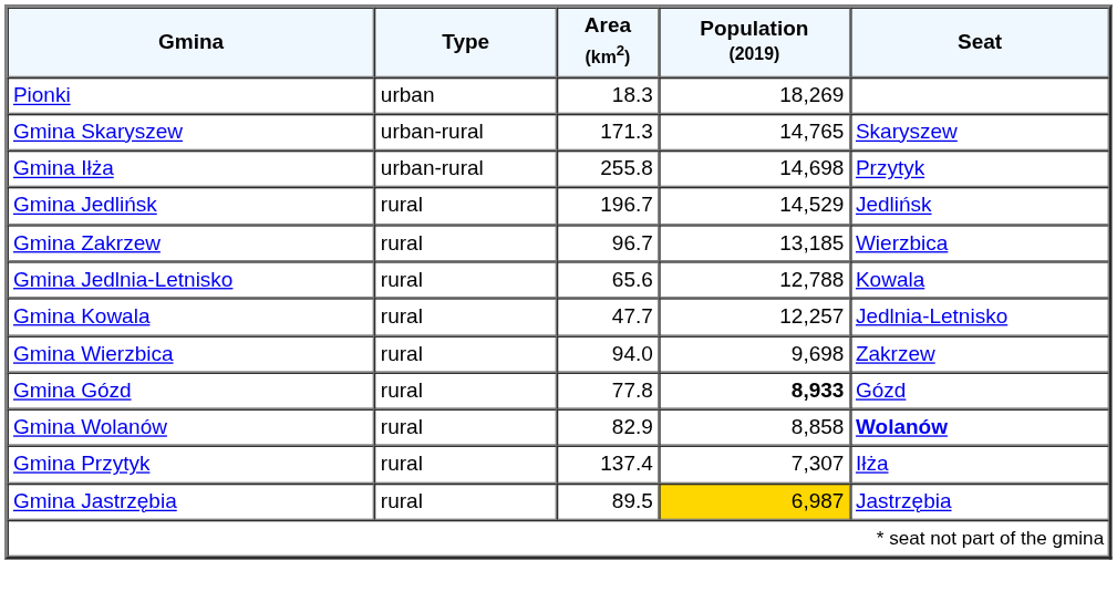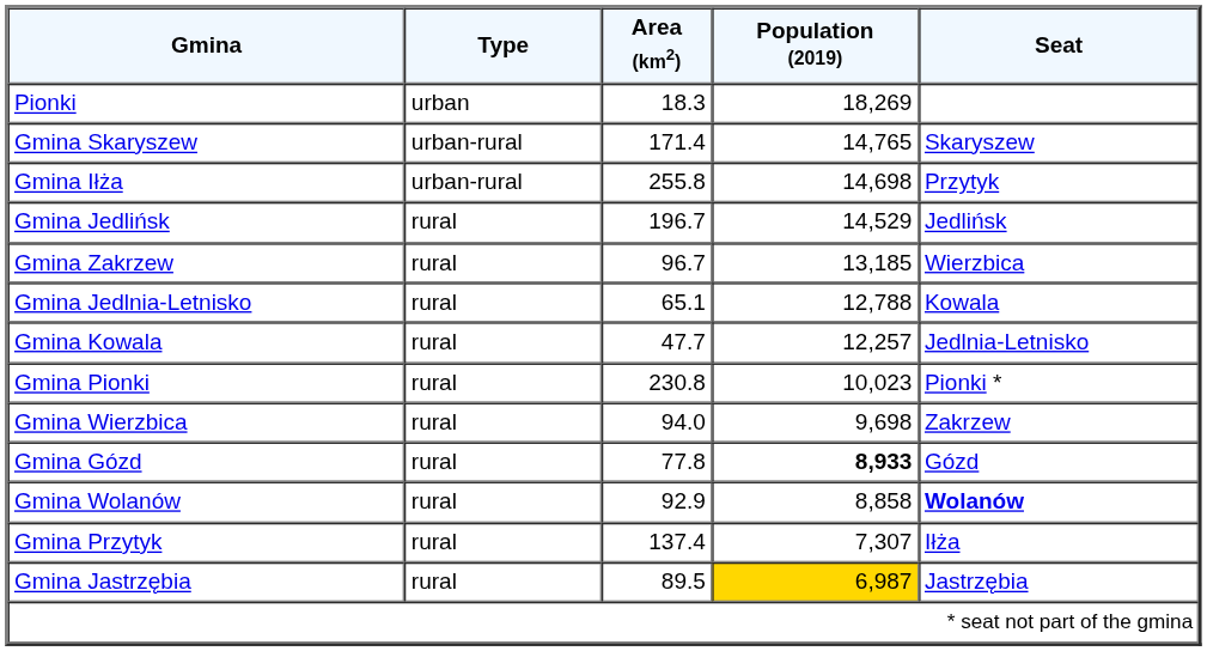Gmina Skaryszew | Area (km2): 171.3 -> 171.4
Gmina Jedlnia-Letnisko | Area (km2): 65.6 -> 65.1
+ row: Gmina Pionki | rural | 230.8 | 10,023 | Pionki *
Gmina Wolanów | Area (km2): 82.9 -> 92.9
